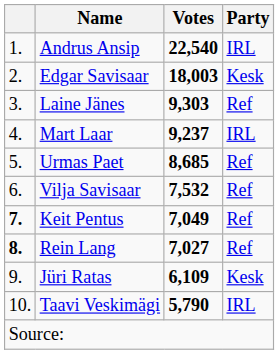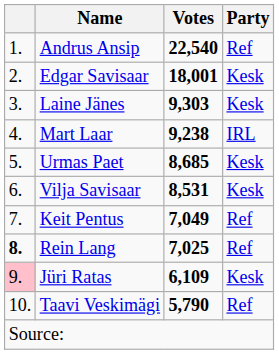Andrus Ansip | Party: IRL -> Ref
Edgar Savisaar | Votes: 18,003 -> 18,001
Laine Jänes | Party: Ref -> Kesk
Mart Laar | Votes: 9,237 -> 9,238
Urmas Paet | Party: Ref -> Kesk
Vilja Savisaar | Votes: 7,532 -> 8,531
Vilja Savisaar | Party: Ref -> Kesk
Keit Pentus | column 1: bold -> normal
Rein Lang | Votes: 7,027 -> 7,025
Jüri Ratas | column 1: no background -> pink background
Taavi Veskimägi | Party: IRL -> Ref
